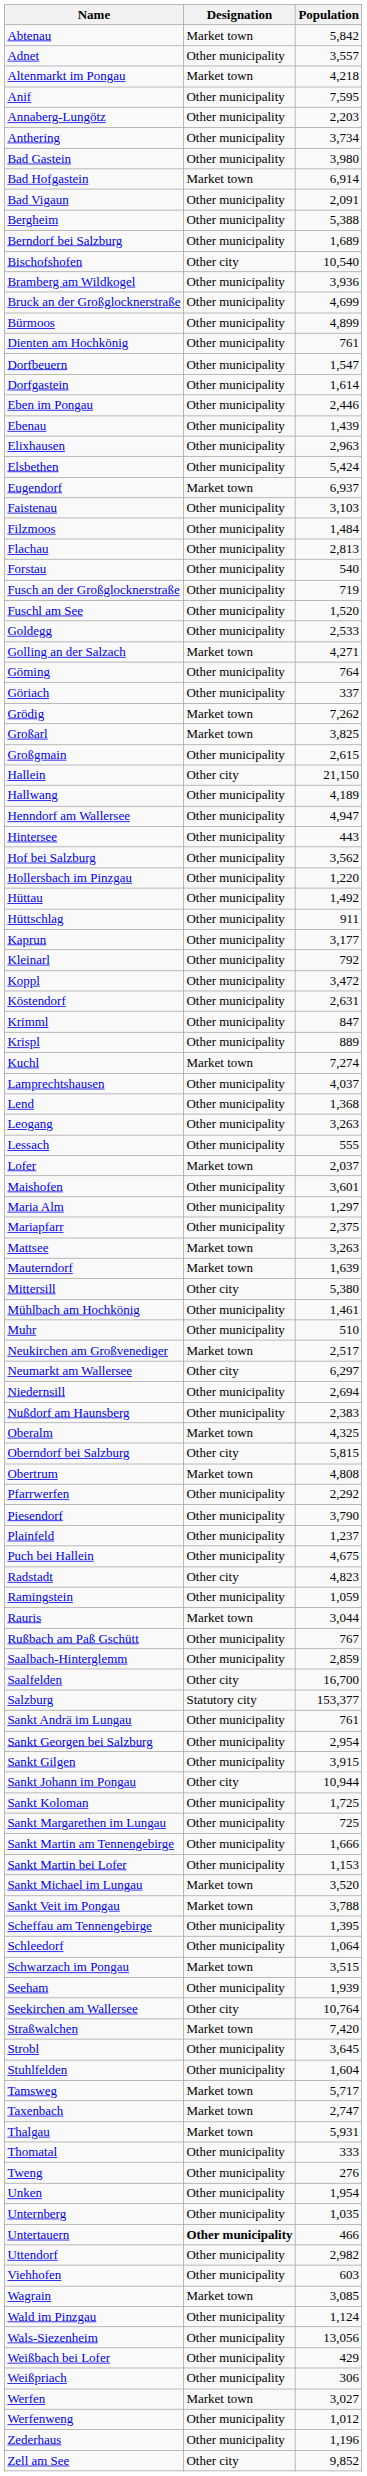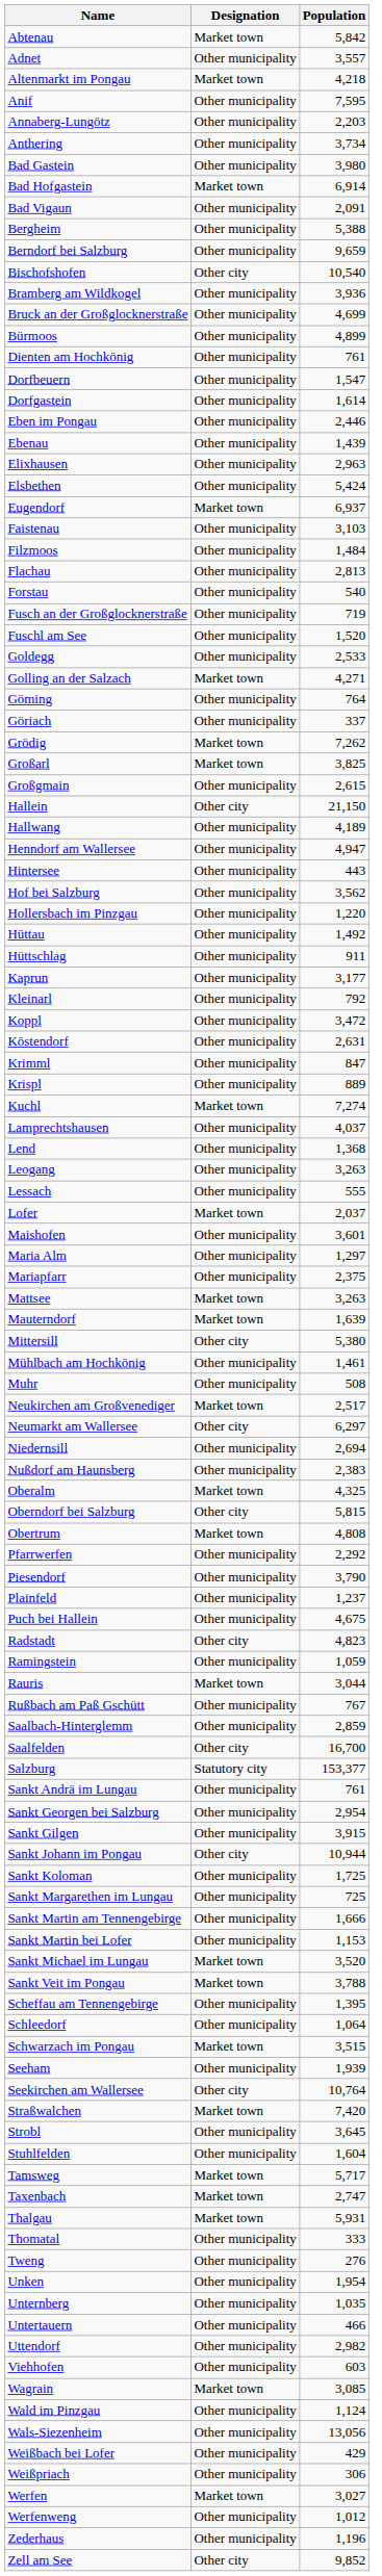Berndorf bei Salzburg | Population: 1,689 -> 9,659
Muhr | Population: 510 -> 508
Untertauern | Designation: bold -> normal
